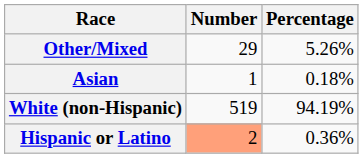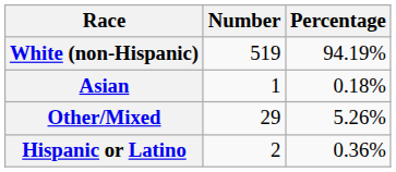rows swapped: White (non-Hispanic) <-> Other/Mixed
Hispanic or Latino | Number: lightsalmon background -> no background
